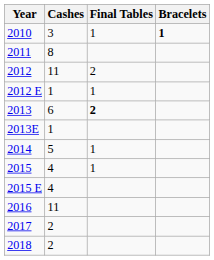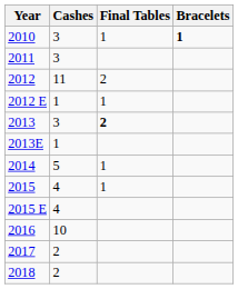2011 | Cashes: 8 -> 3
2013 | Cashes: 6 -> 3
2016 | Cashes: 11 -> 10
